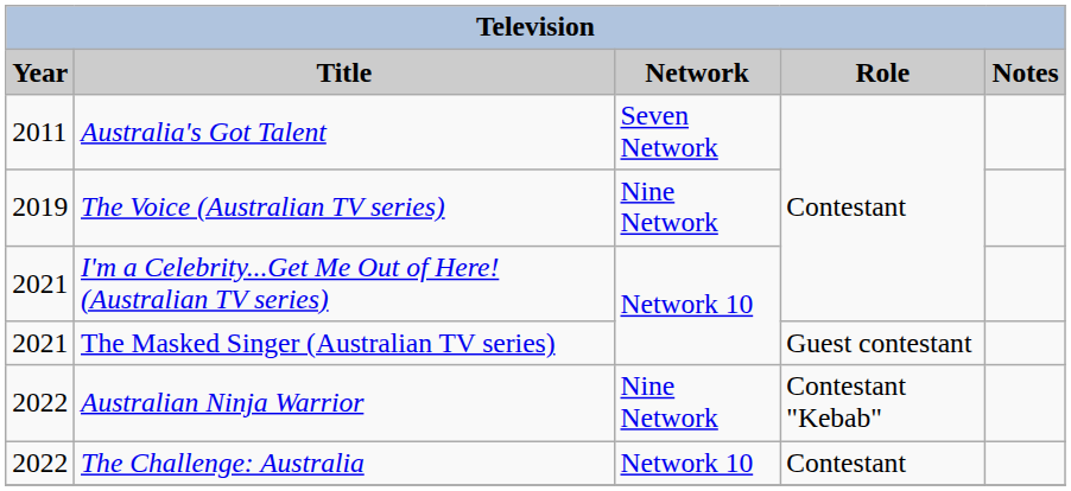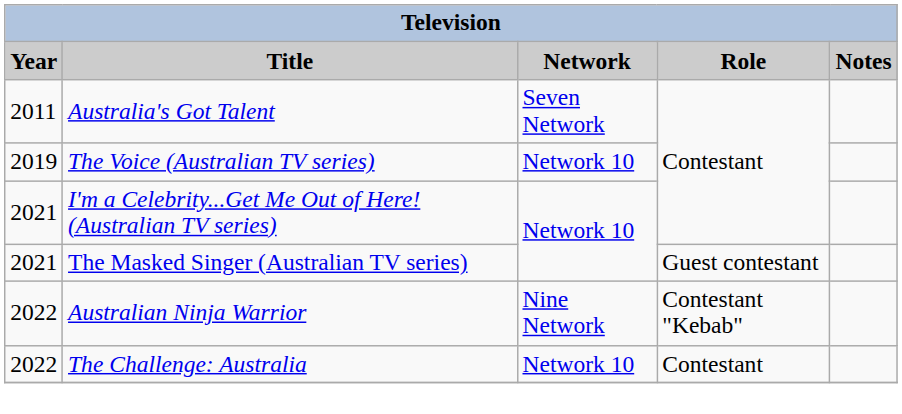The Voice (Australian TV series) | Network: Nine Network -> Network 10
